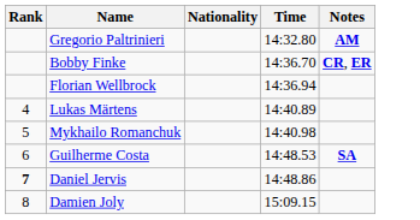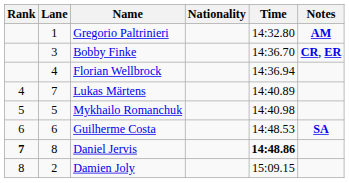+ column: Lane | 1 | 3 | 4 | 7 | 5 | 6 | 8 | 2
Daniel Jervis | Time: normal -> bold
